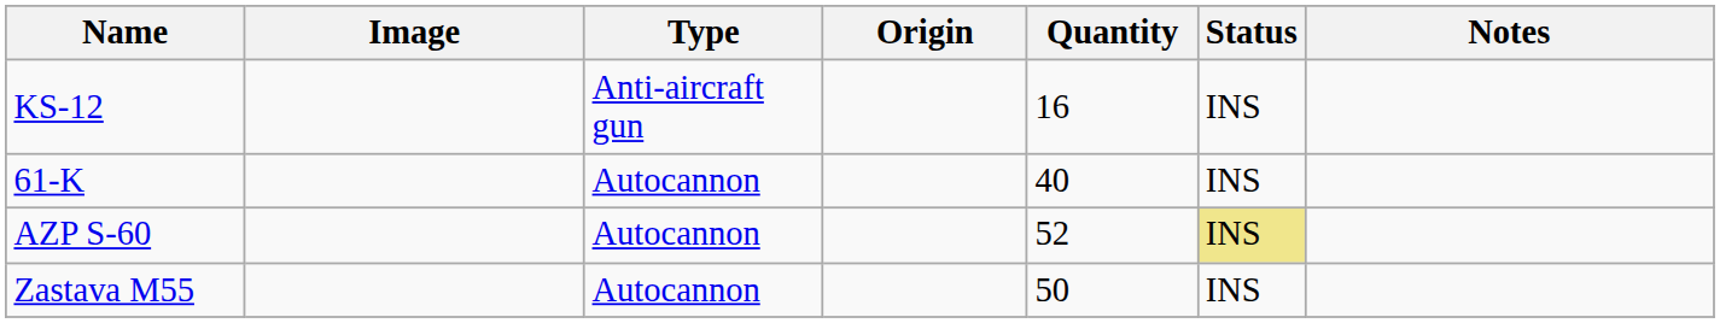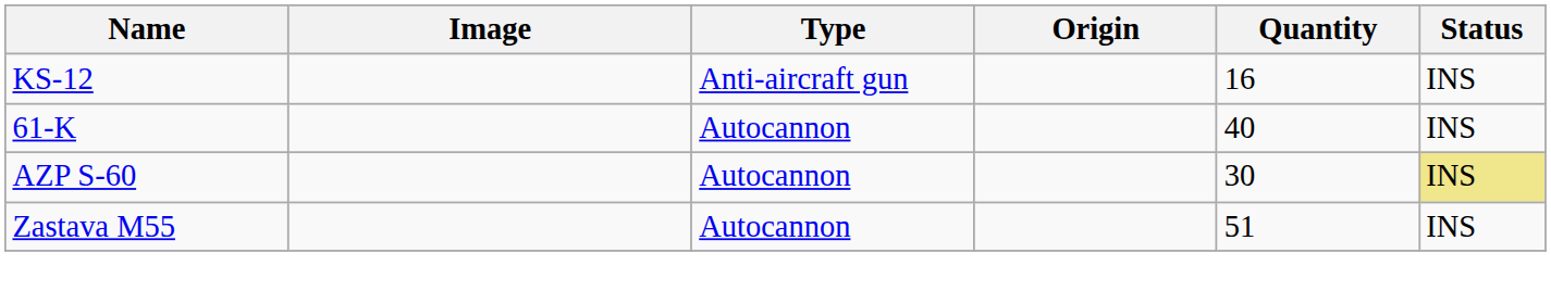- column: Notes
AZP S-60 | Quantity: 52 -> 30
Zastava M55 | Quantity: 50 -> 51
